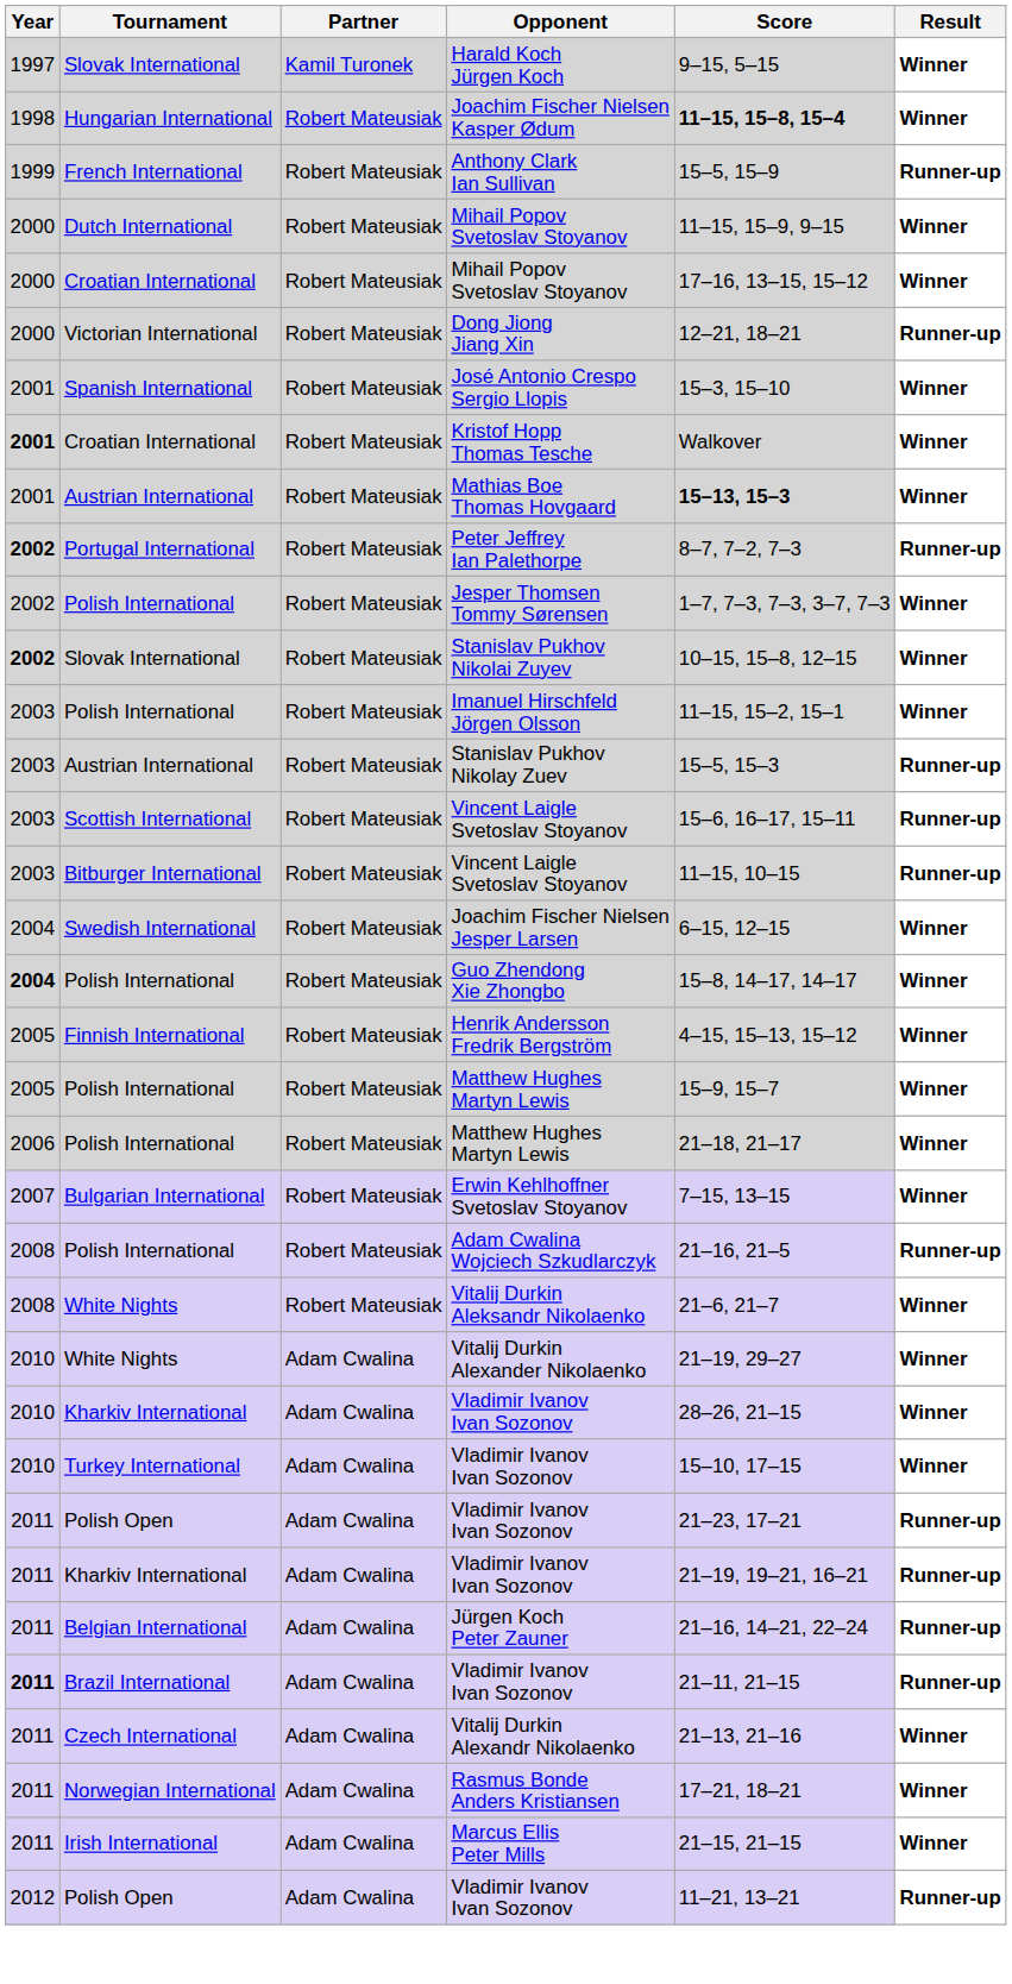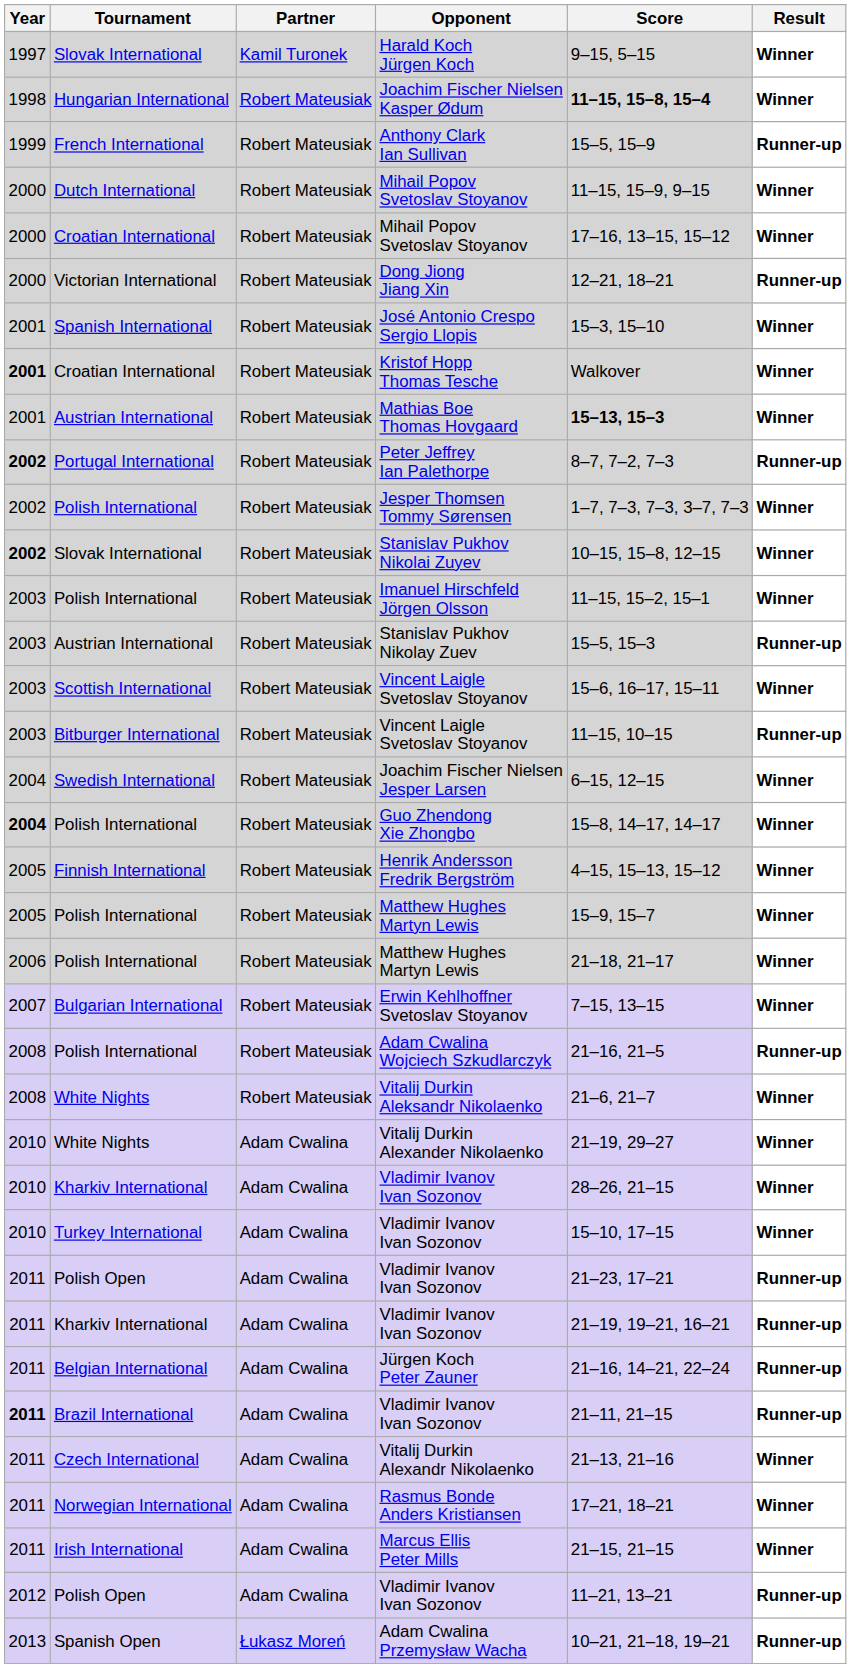Scottish International / Vincent Laigle Svetoslav Stoyanov | Result: Runner-up -> Winner
+ row: 2013 | Spanish Open | Łukasz Moreń | Adam Cwalina Przemysław Wacha | 10–21, 21–18, 19–21 | Runner-up
